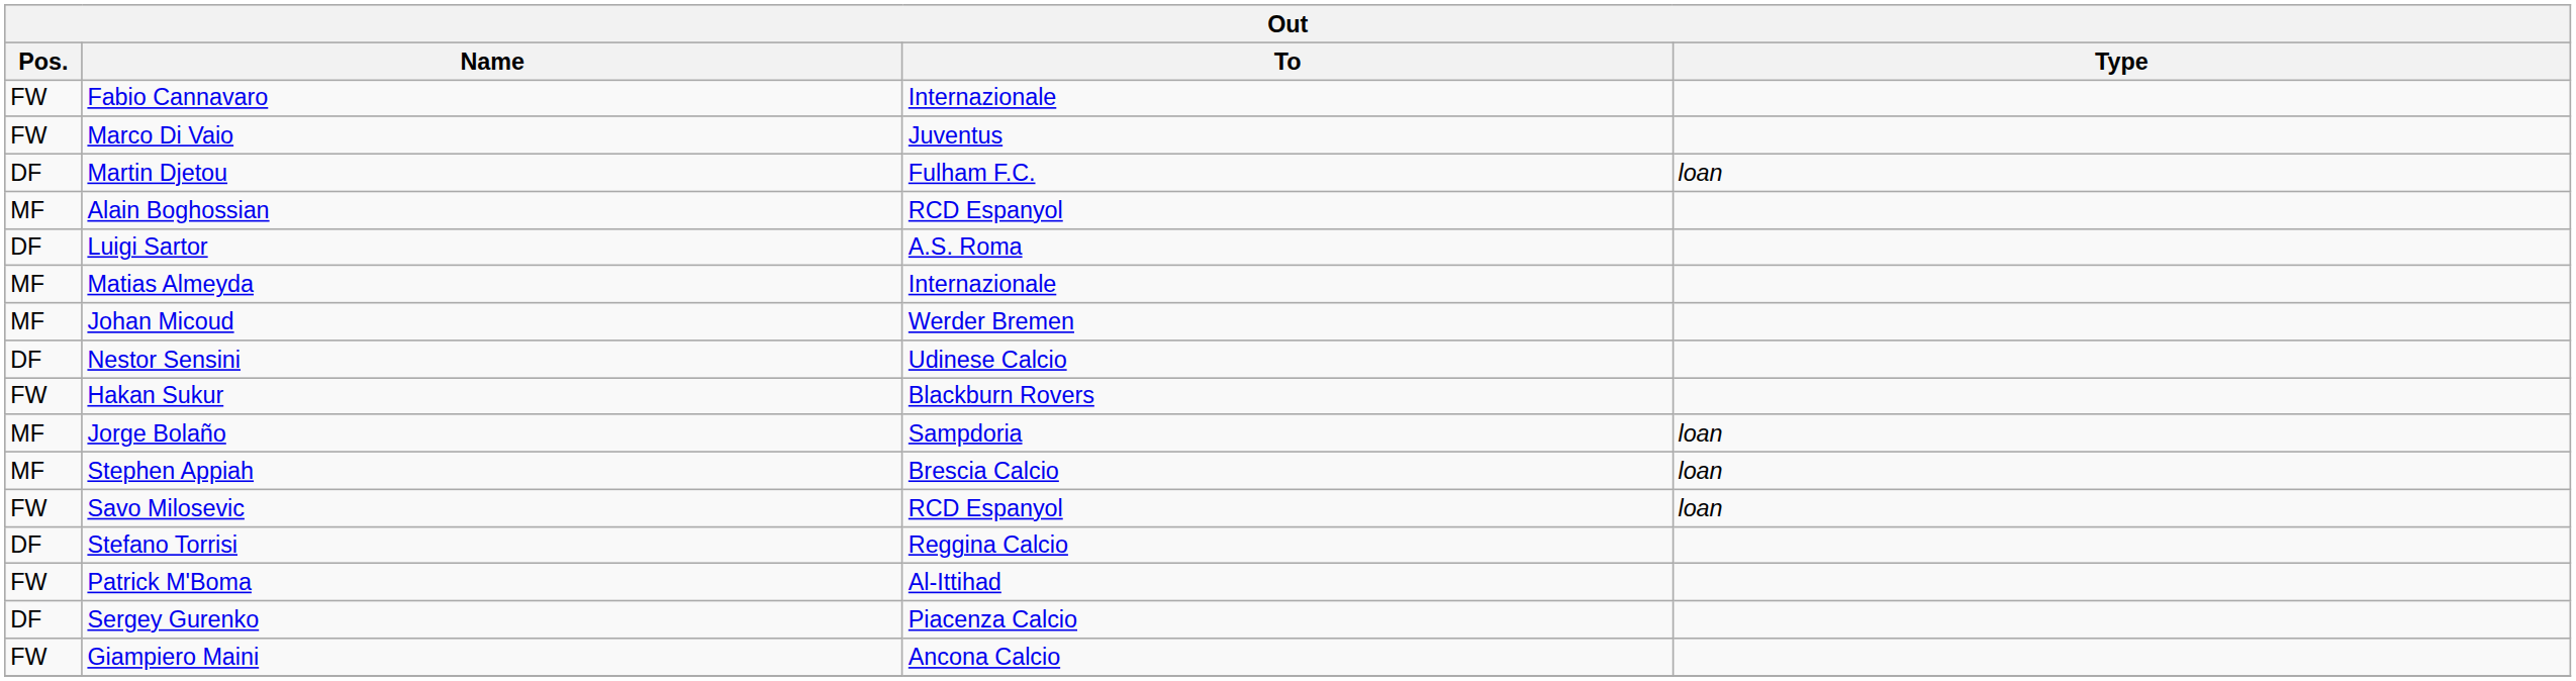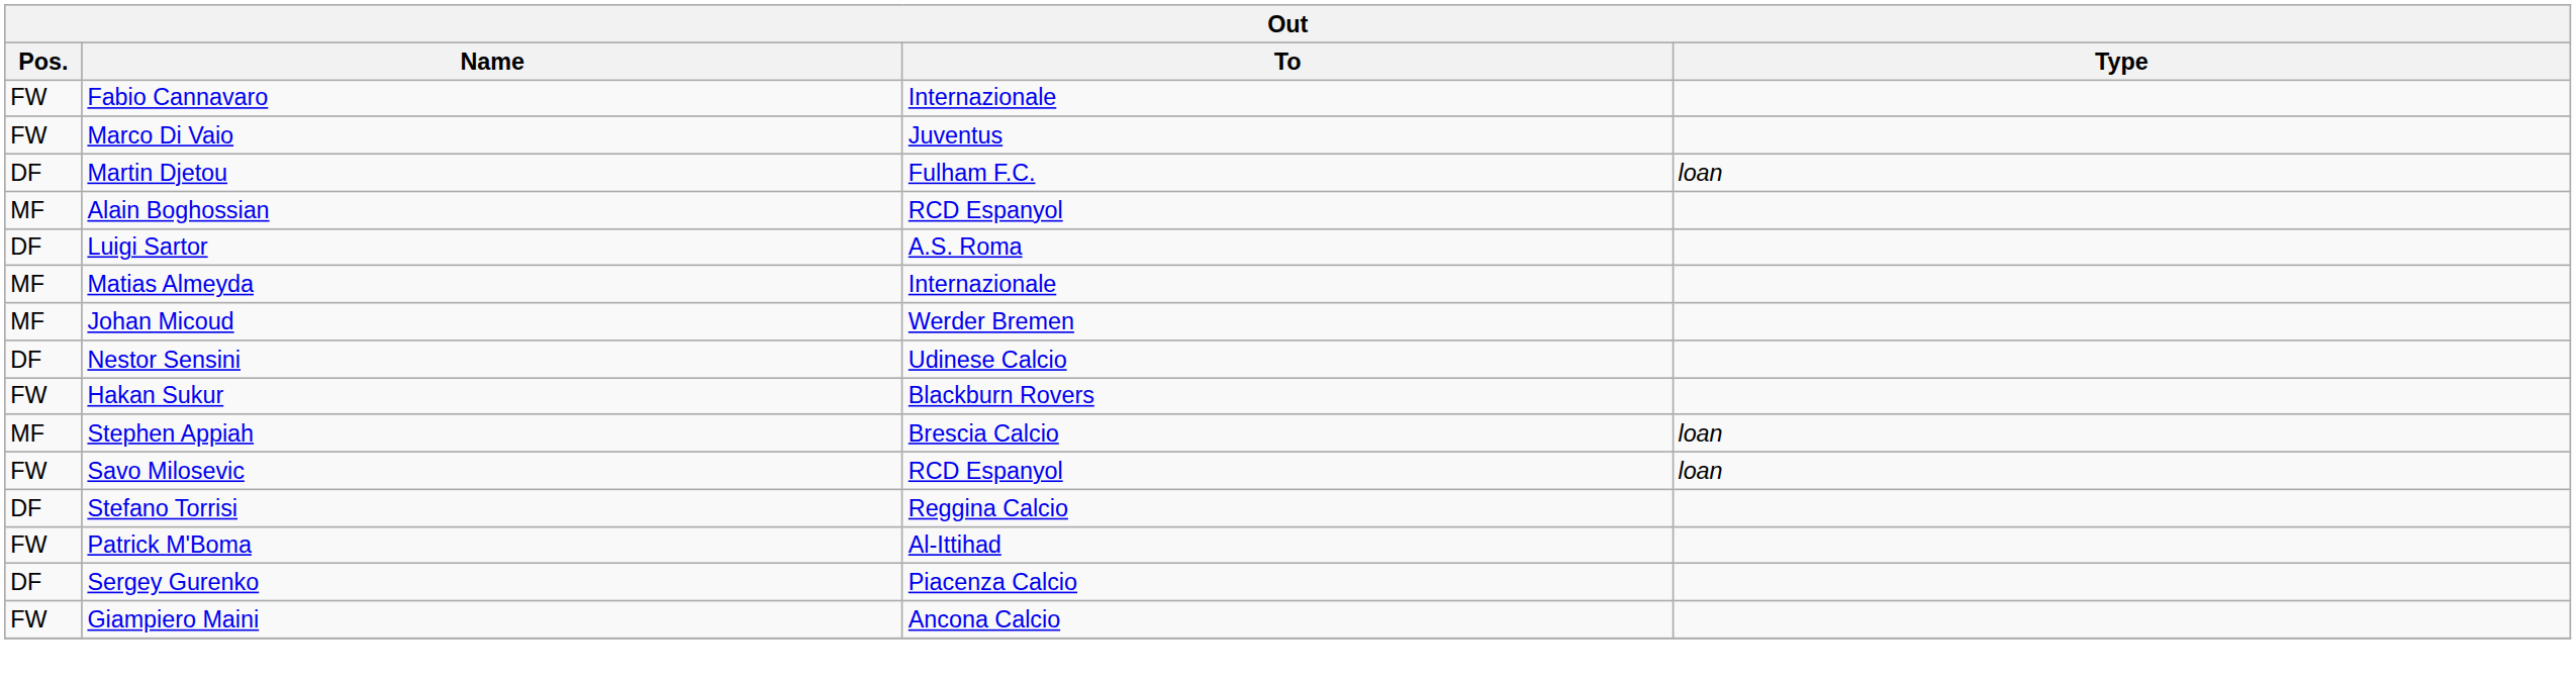- row: MF | Jorge Bolaño | Sampdoria | loan
